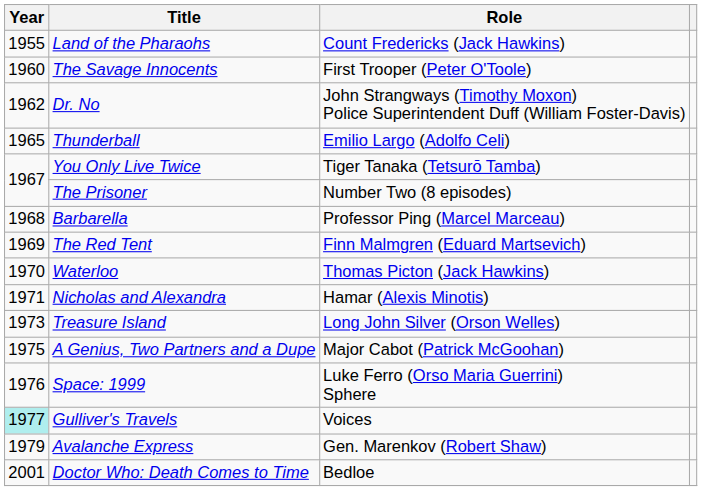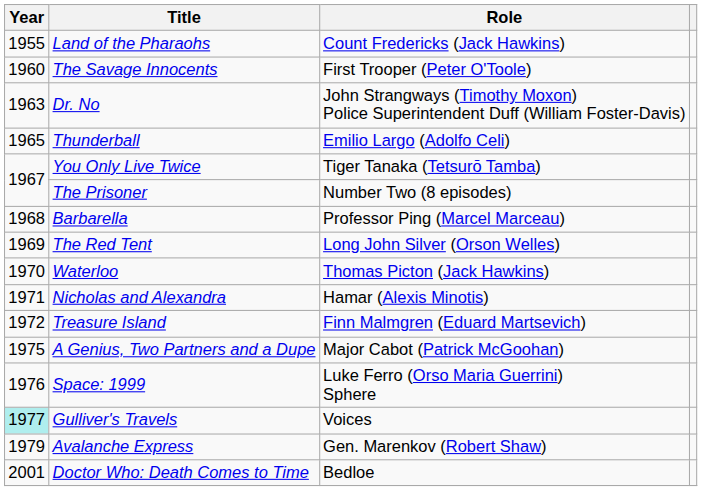Dr. No | Year: 1962 -> 1963
The Red Tent | Role: Finn Malmgren (Eduard Martsevich) -> Long John Silver (Orson Welles)
Treasure Island | Year: 1973 -> 1972
Treasure Island | Role: Long John Silver (Orson Welles) -> Finn Malmgren (Eduard Martsevich)
